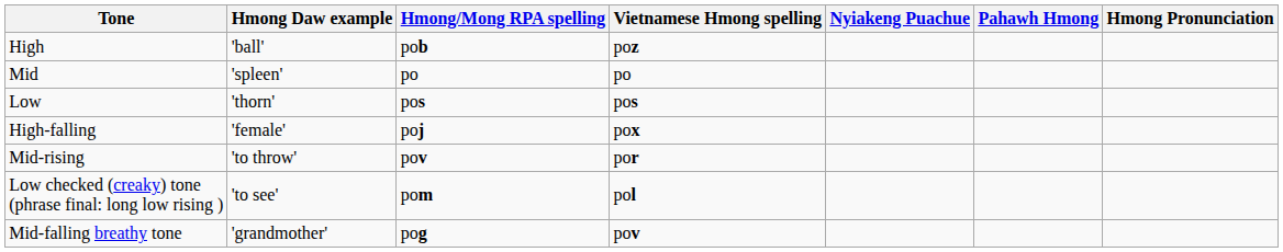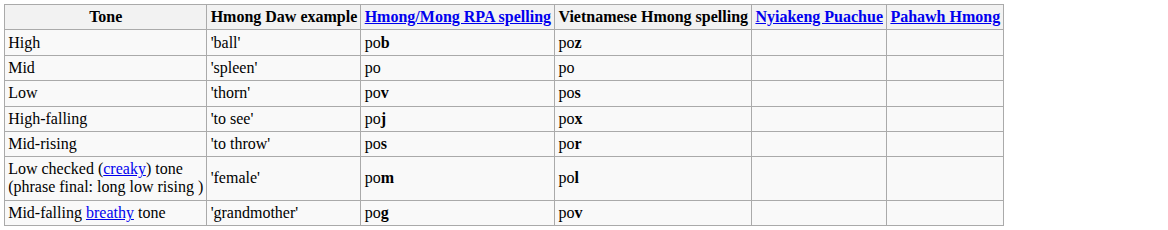- column: Hmong Pronunciation
Low | Hmong/Mong RPA spelling: pos -> pov
High-falling | Hmong Daw example: 'female' -> 'to see'
Mid-rising | Hmong/Mong RPA spelling: pov -> pos
Low checked (creaky) tone (phrase final: long low rising ) | Hmong Daw example: 'to see' -> 'female'
